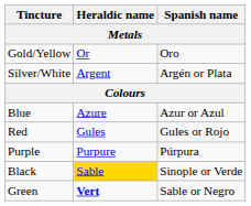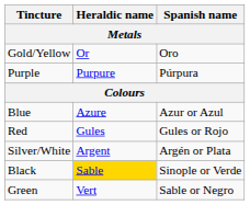rows swapped: Silver/White <-> Purple
Green | Heraldic name: bold -> normal
